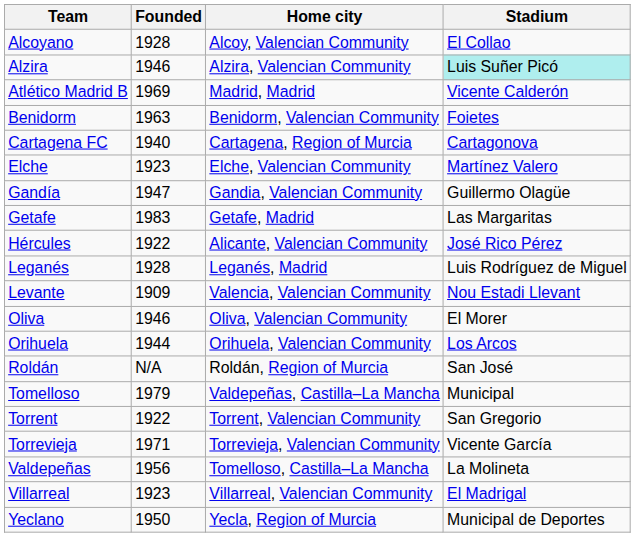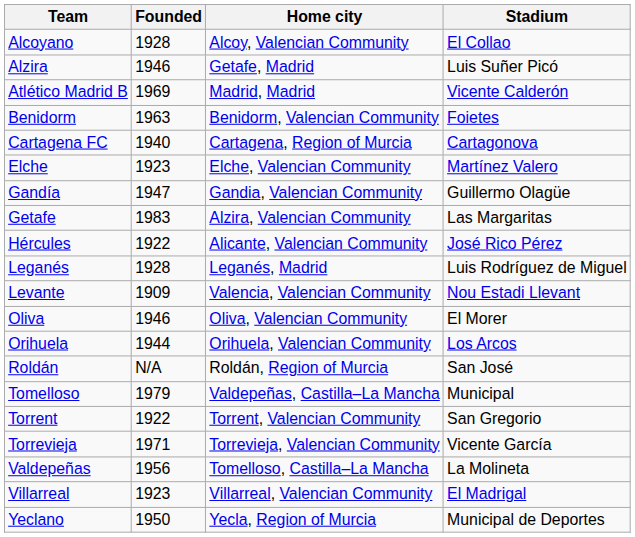Alzira | Home city: Alzira, Valencian Community -> Getafe, Madrid
Alzira | Stadium: paleturquoise background -> no background
Getafe | Home city: Getafe, Madrid -> Alzira, Valencian Community
